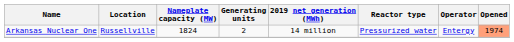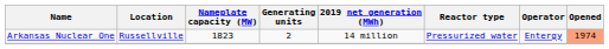Arkansas Nuclear One | Nameplate capacity (MW): 1824 -> 1823
